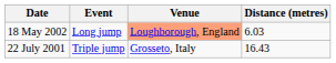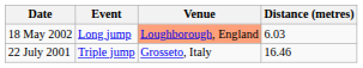22 July 2001 | Distance (metres): 16.43 -> 16.46
